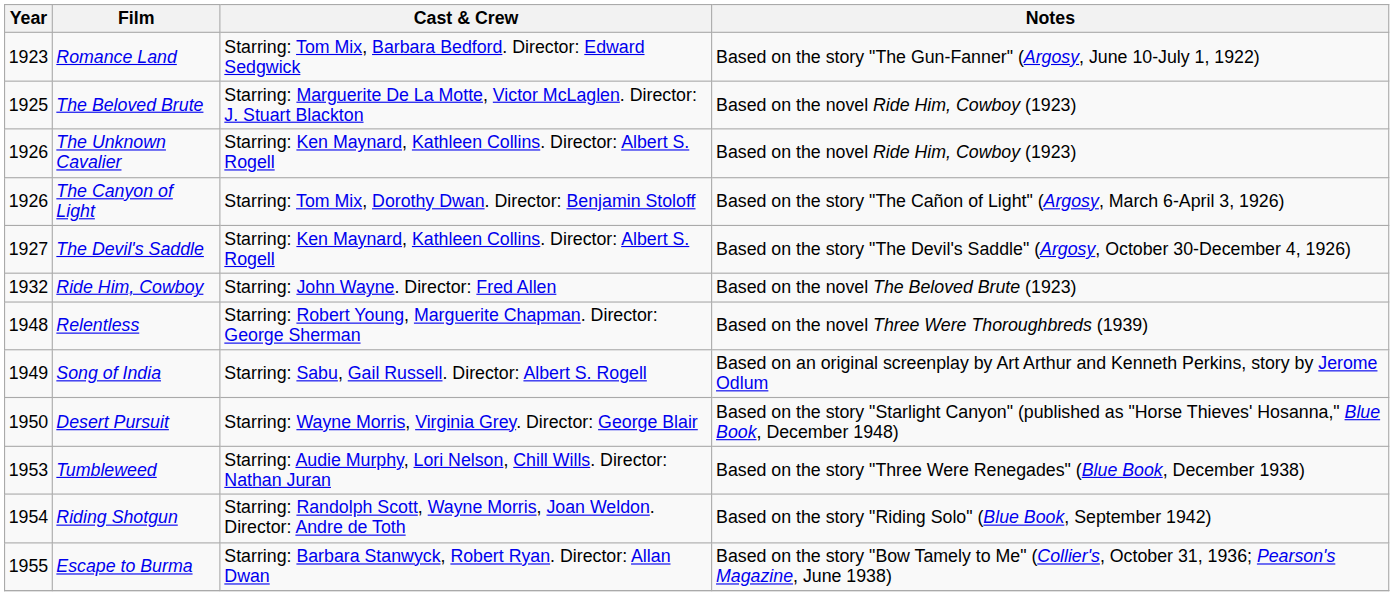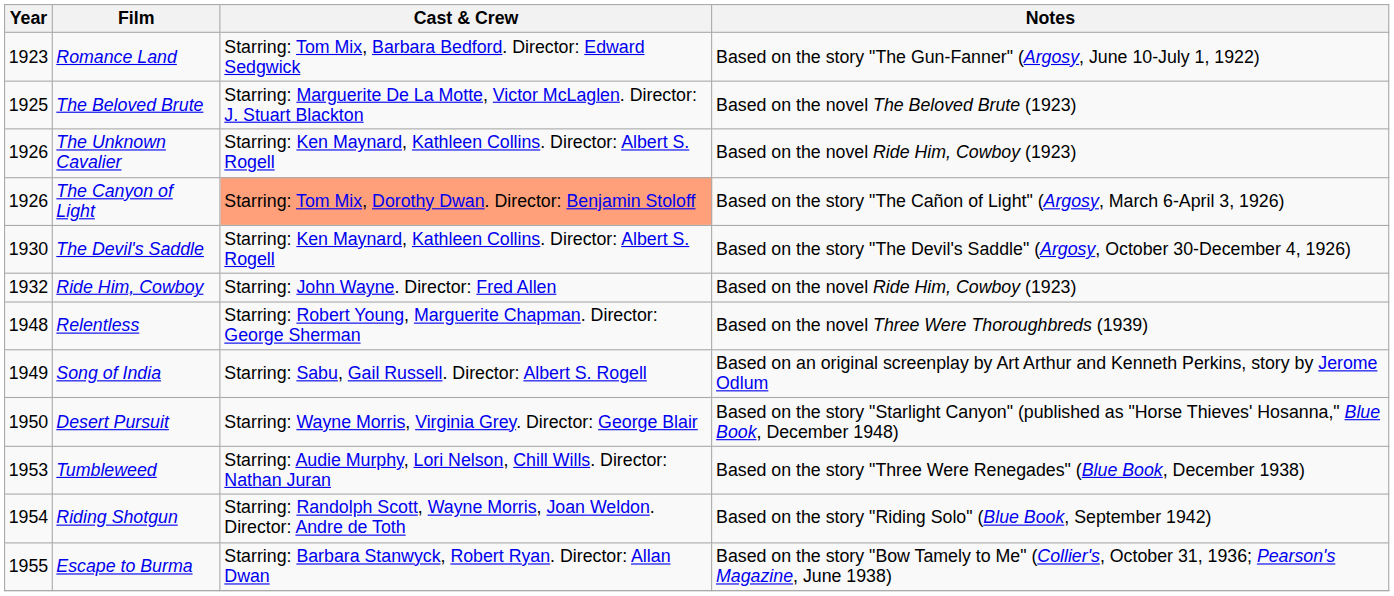The Beloved Brute | Notes: Based on the novel Ride Him, Cowboy (1923) -> Based on the novel The Beloved Brute (1923)
The Canyon of Light | Cast & Crew: no background -> lightsalmon background
The Devil's Saddle | Year: 1927 -> 1930
Ride Him, Cowboy | Notes: Based on the novel The Beloved Brute (1923) -> Based on the novel Ride Him, Cowboy (1923)
